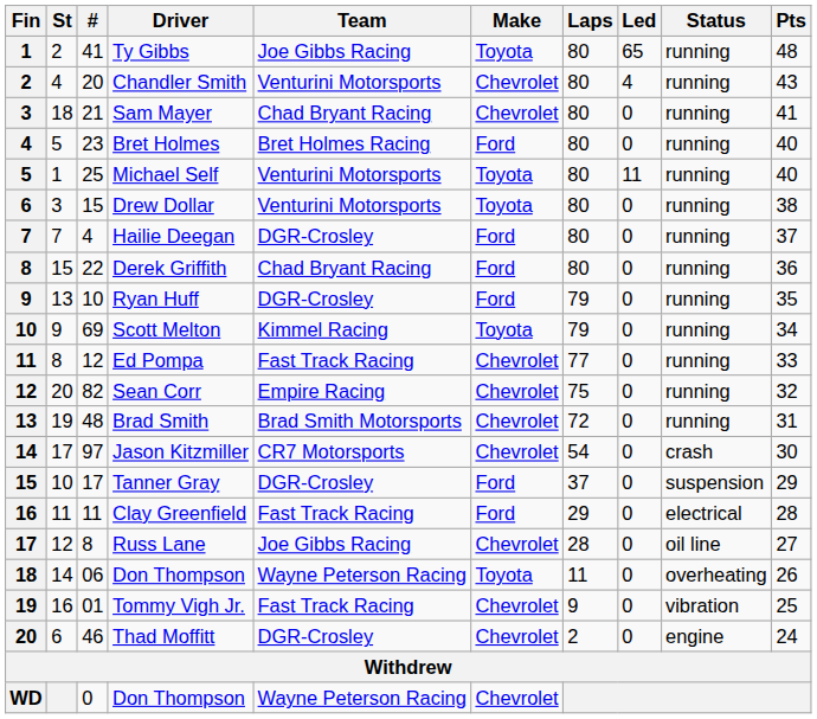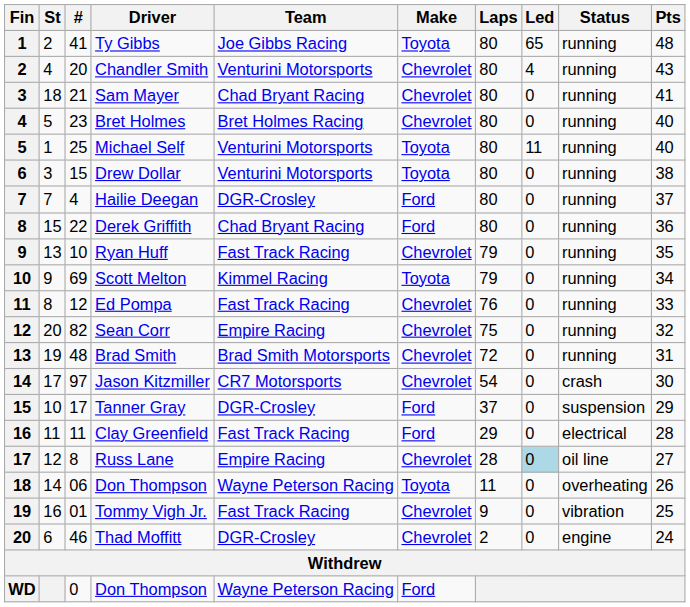Bret Holmes | Make: Ford -> Chevrolet
Ryan Huff | Team: DGR-Crosley -> Fast Track Racing
Ryan Huff | Make: Ford -> Chevrolet
Ed Pompa | Laps: 77 -> 76
Russ Lane | Team: Joe Gibbs Racing -> Empire Racing
Russ Lane | Led: no background -> lightblue background
WD / Don Thompson | Make: Chevrolet -> Ford
